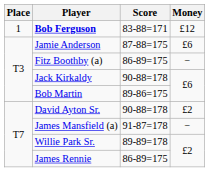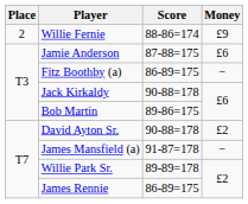- row: 1 | Bob Ferguson | 83-88=171 | £12
+ row: 2 | Willie Fernie | 88-86=174 | £9
